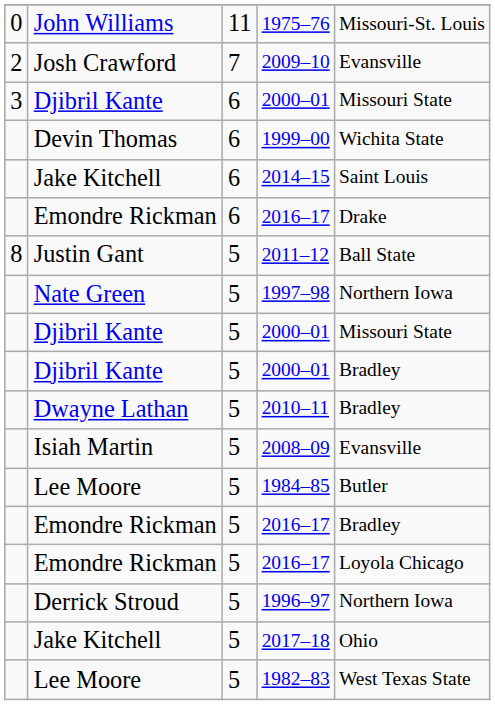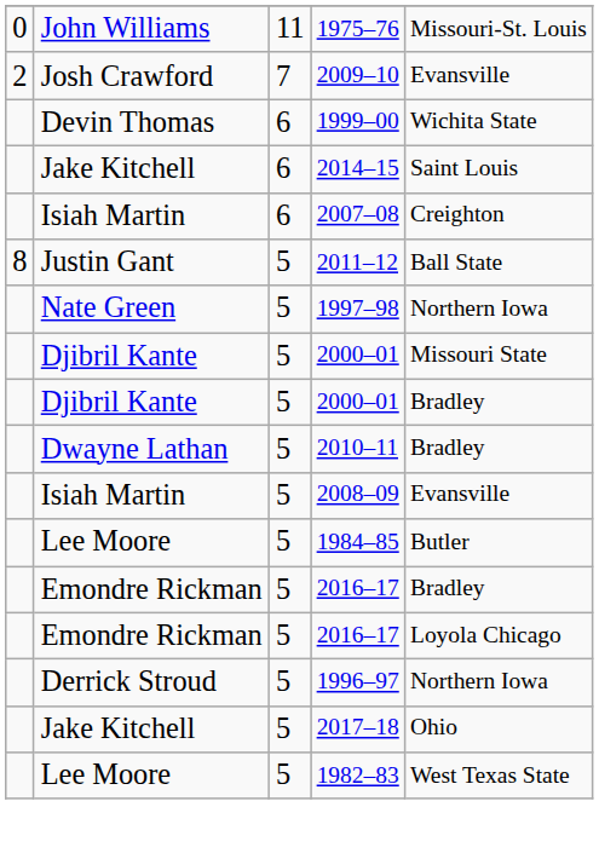- row: 3 | Djibril Kante | 6 | 2000–01 | Missouri State
+ row: Isiah Martin | 6 | 2007–08 | Creighton
- row: Emondre Rickman | 6 | 2016–17 | Drake
